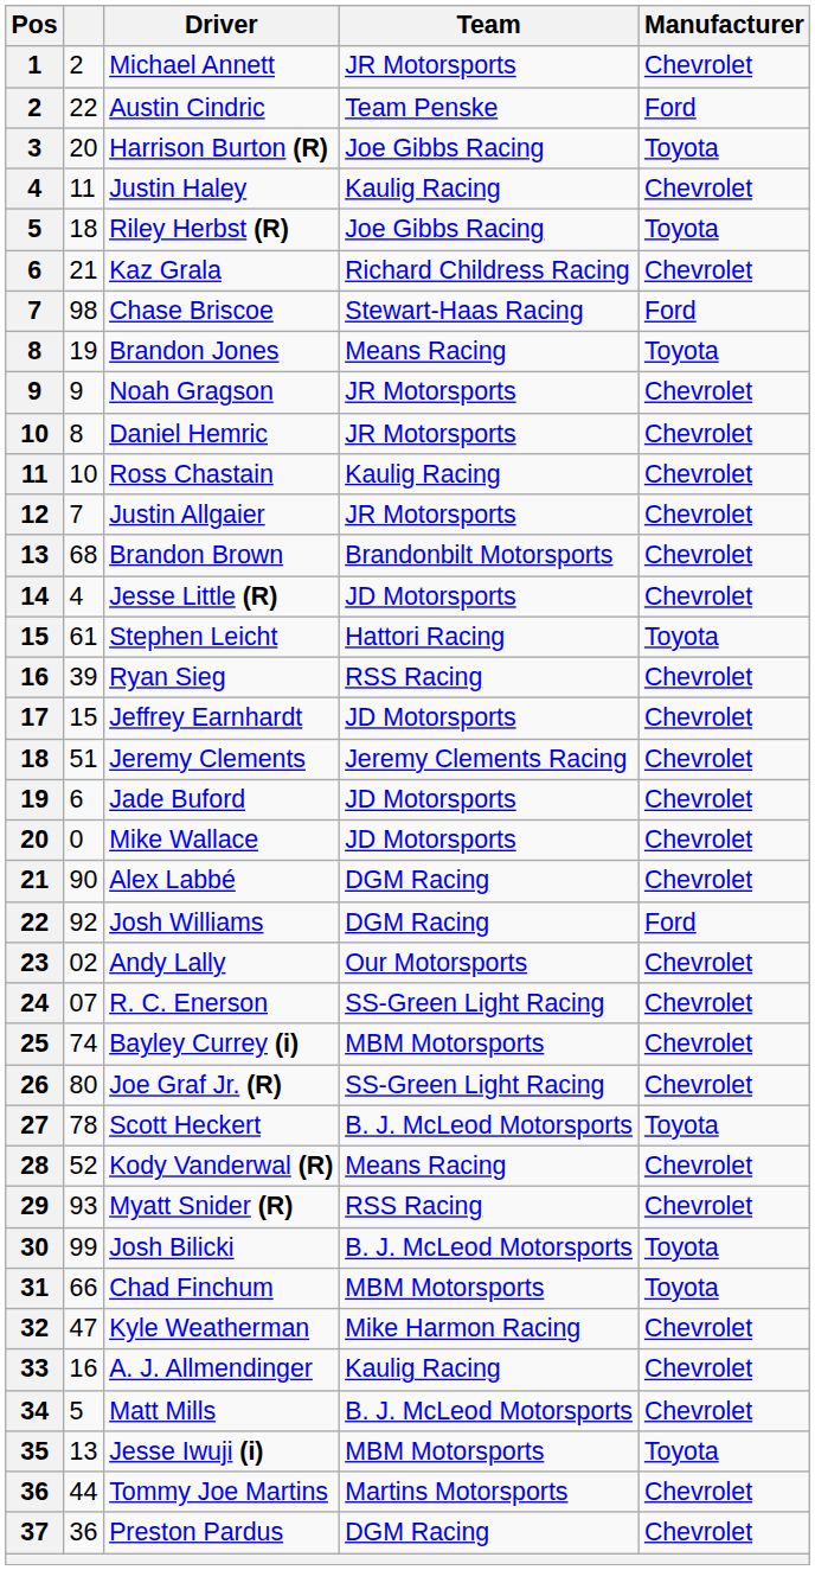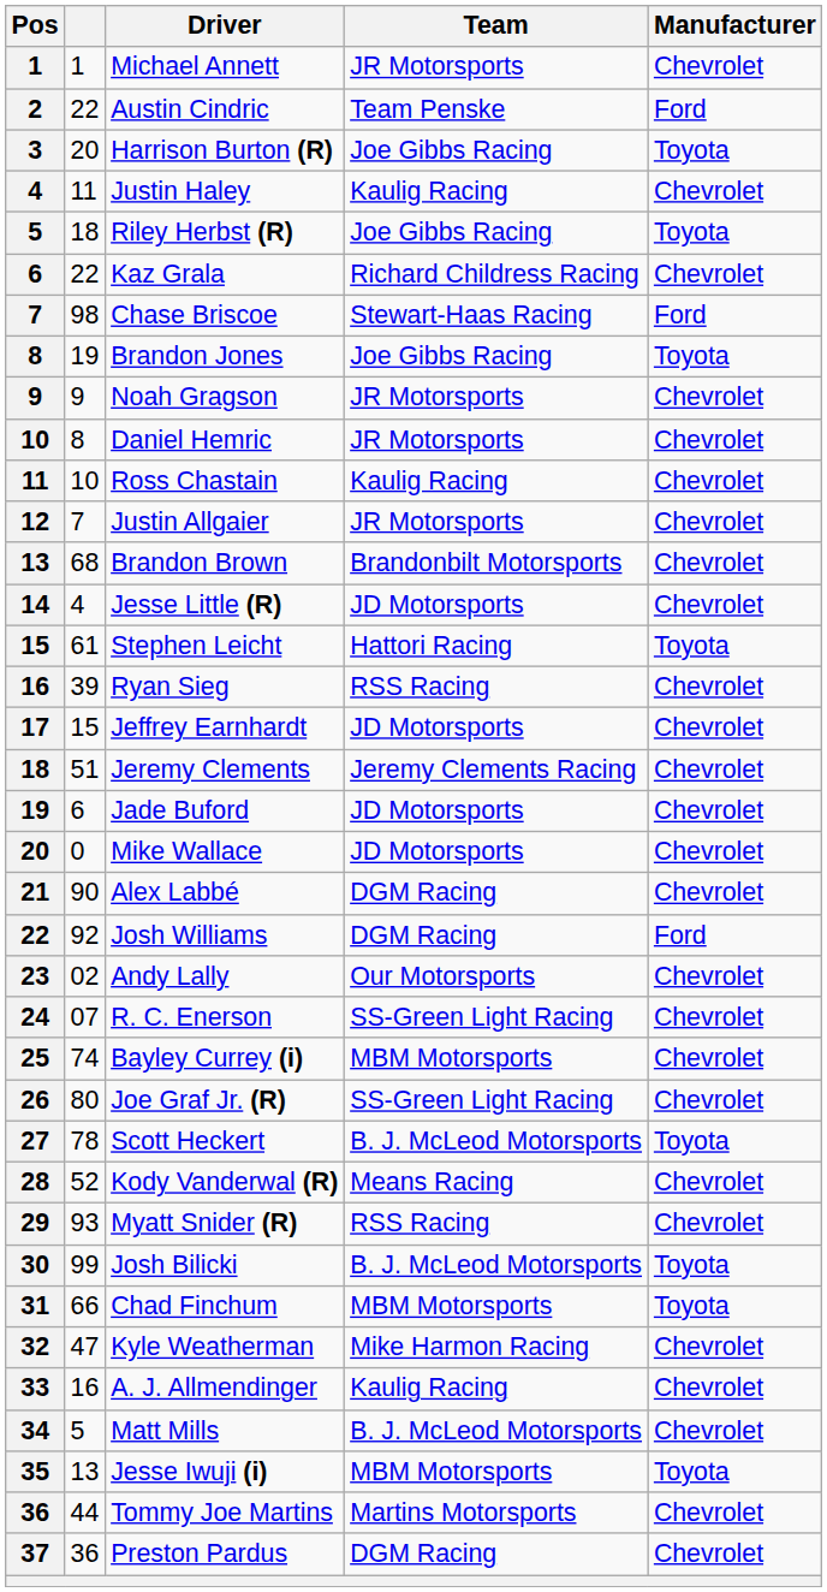Michael Annett | column 2: 2 -> 1
Kaz Grala | column 2: 21 -> 22
Brandon Jones | Team: Means Racing -> Joe Gibbs Racing
